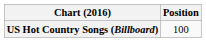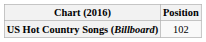US Hot Country Songs (Billboard) | Position: 100 -> 102
